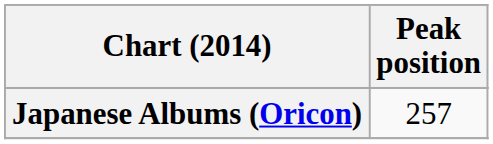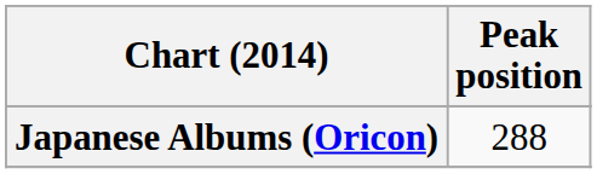Japanese Albums (Oricon) | Peak position: 257 -> 288
